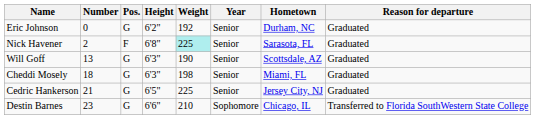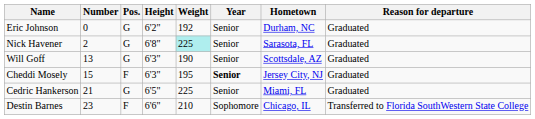Nick Havener | Pos.: F -> G
Cheddi Mosely | Number: 18 -> 15
Cheddi Mosely | Pos.: G -> F
Cheddi Mosely | Weight: 198 -> 195
Cheddi Mosely | Year: normal -> bold
Cheddi Mosely | Hometown: Miami, FL -> Jersey City, NJ
Cedric Hankerson | Hometown: Jersey City, NJ -> Miami, FL
Destin Barnes | Pos.: G -> F
